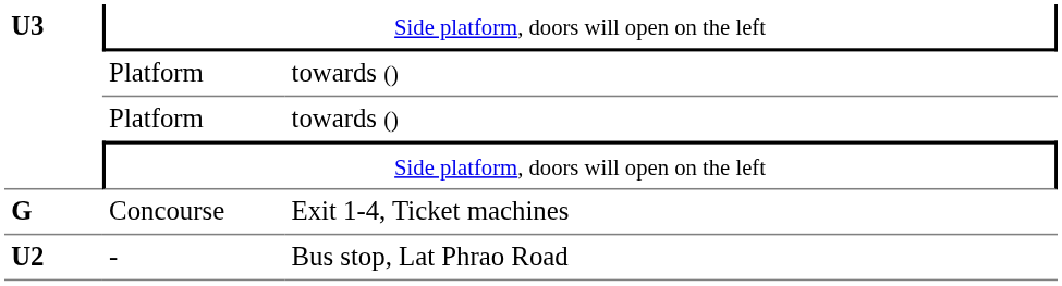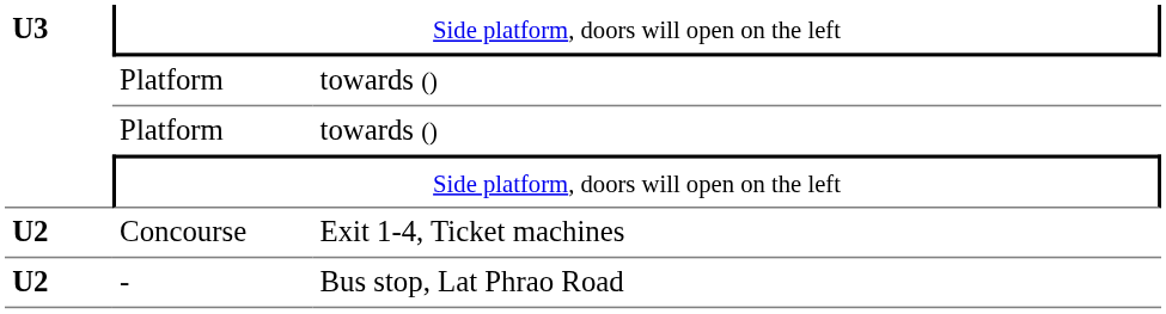Concourse | column 1: G -> U2
